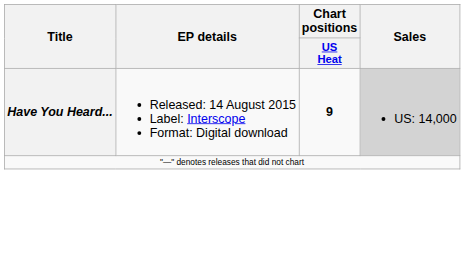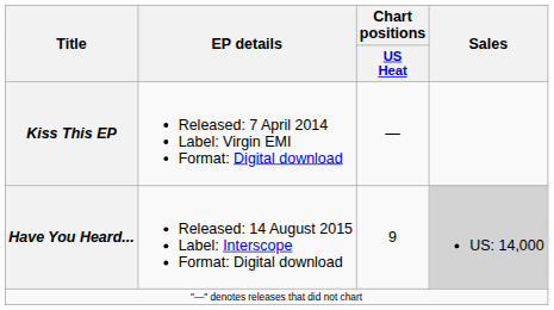+ row: Kiss This EP | Released: 7 April 2014 Label: Virgin EMI Format: Digital download | —
Have You Heard... | Chart positions / US Heat: bold -> normal
